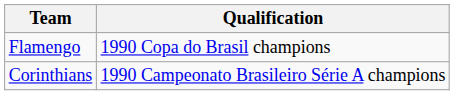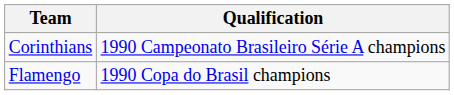rows swapped: Corinthians <-> Flamengo
